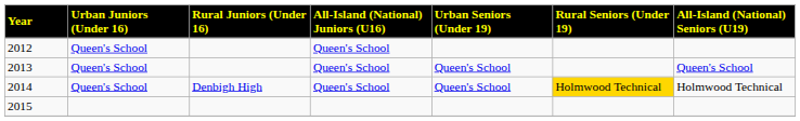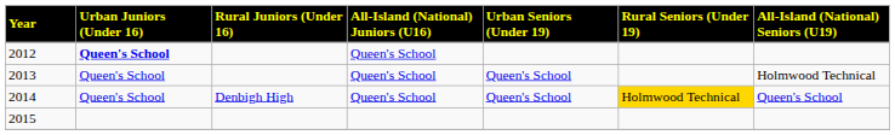2012 | Urban Juniors (Under 16): normal -> bold
2013 | All-Island (National) Seniors (U19): Queen's School -> Holmwood Technical
2014 | All-Island (National) Seniors (U19): Holmwood Technical -> Queen's School
